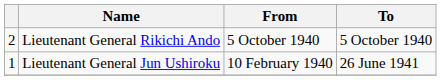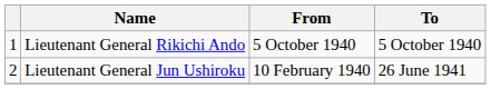Lieutenant General Rikichi Ando | column 1: 2 -> 1
Lieutenant General Jun Ushiroku | column 1: 1 -> 2
